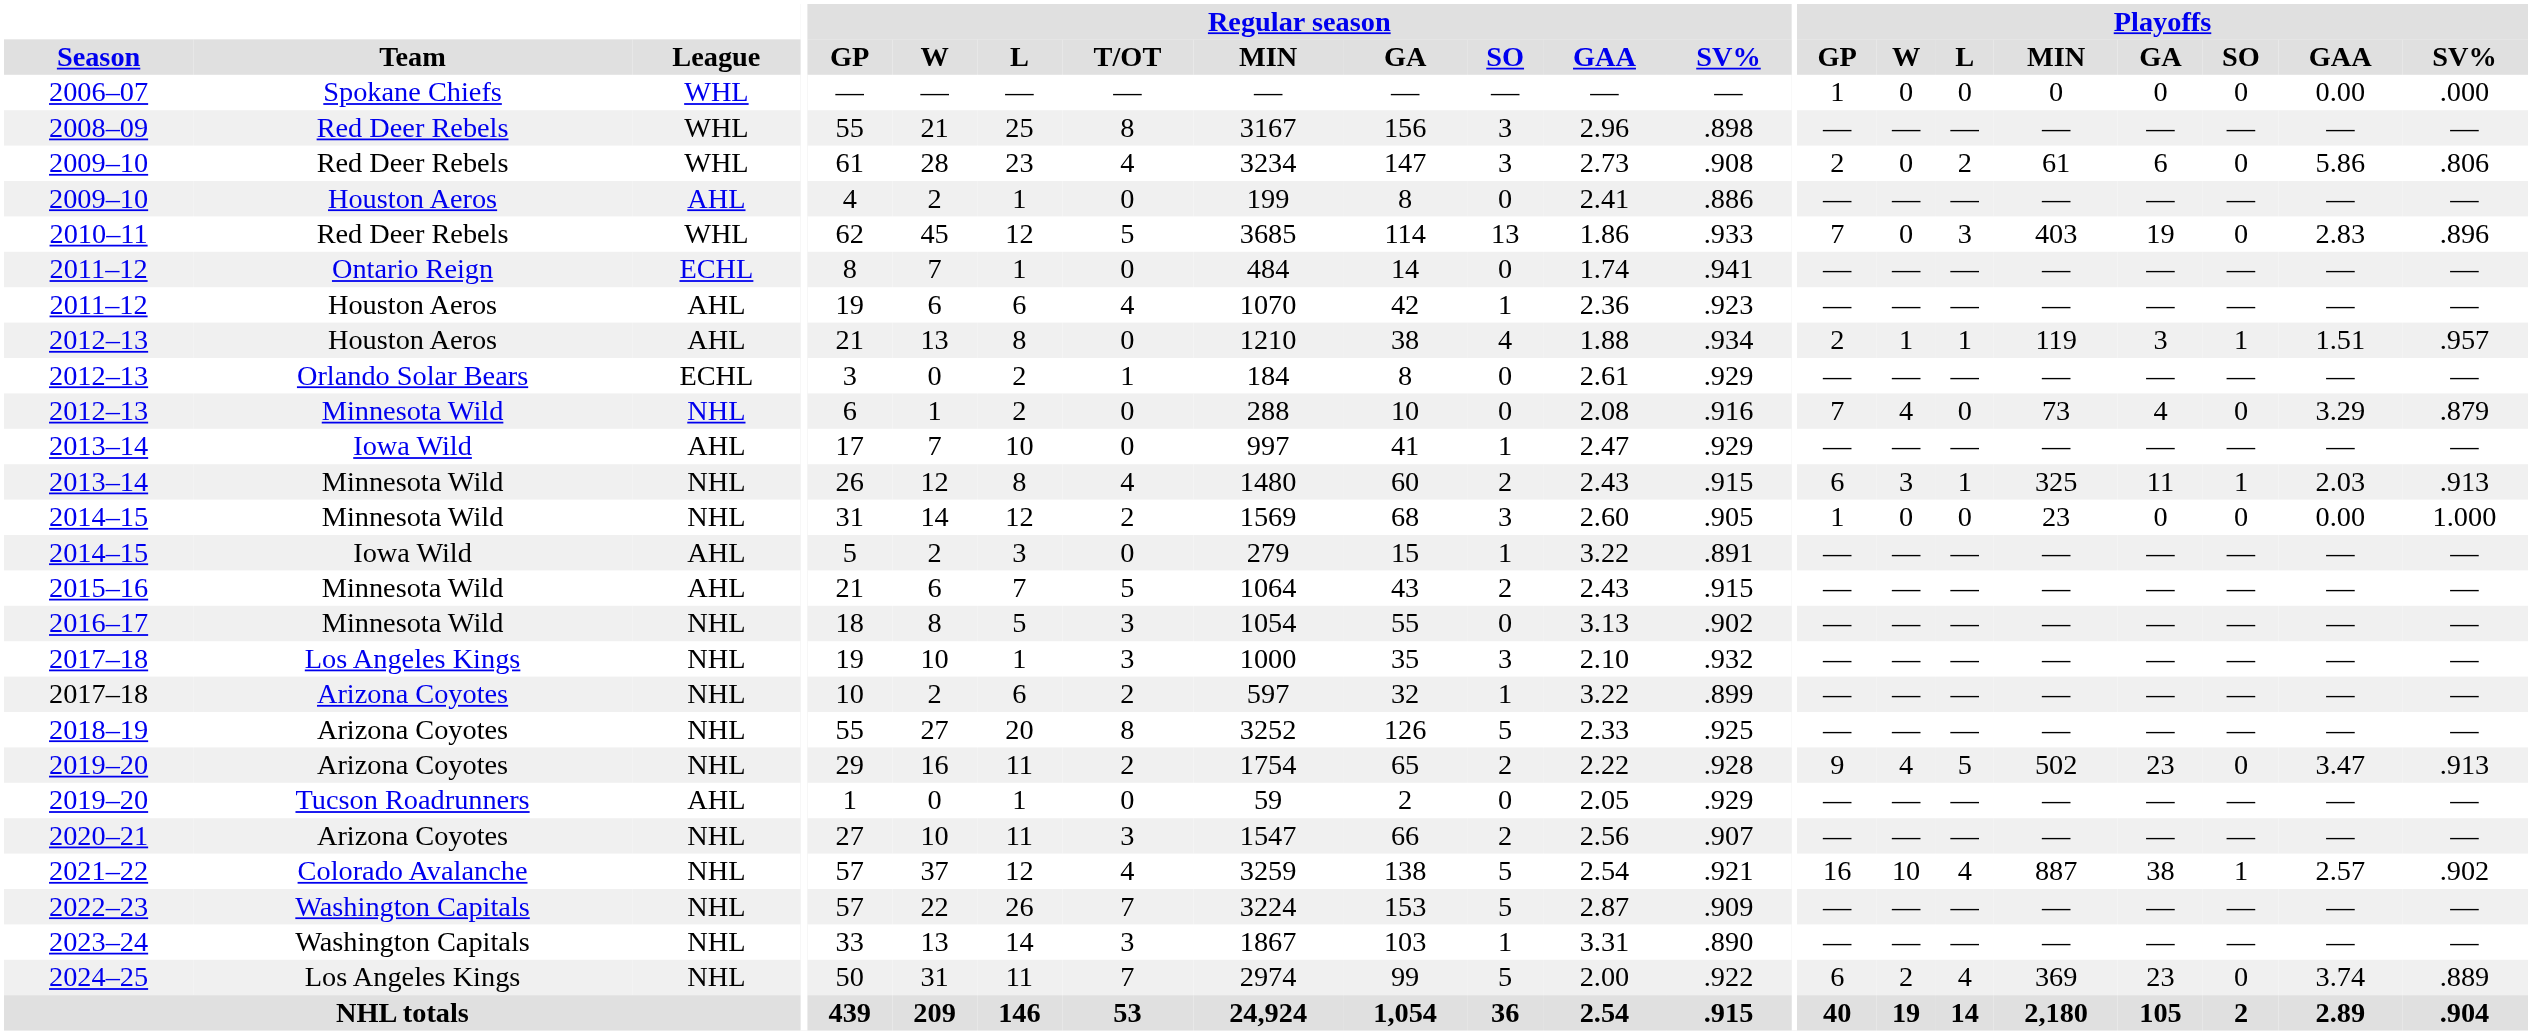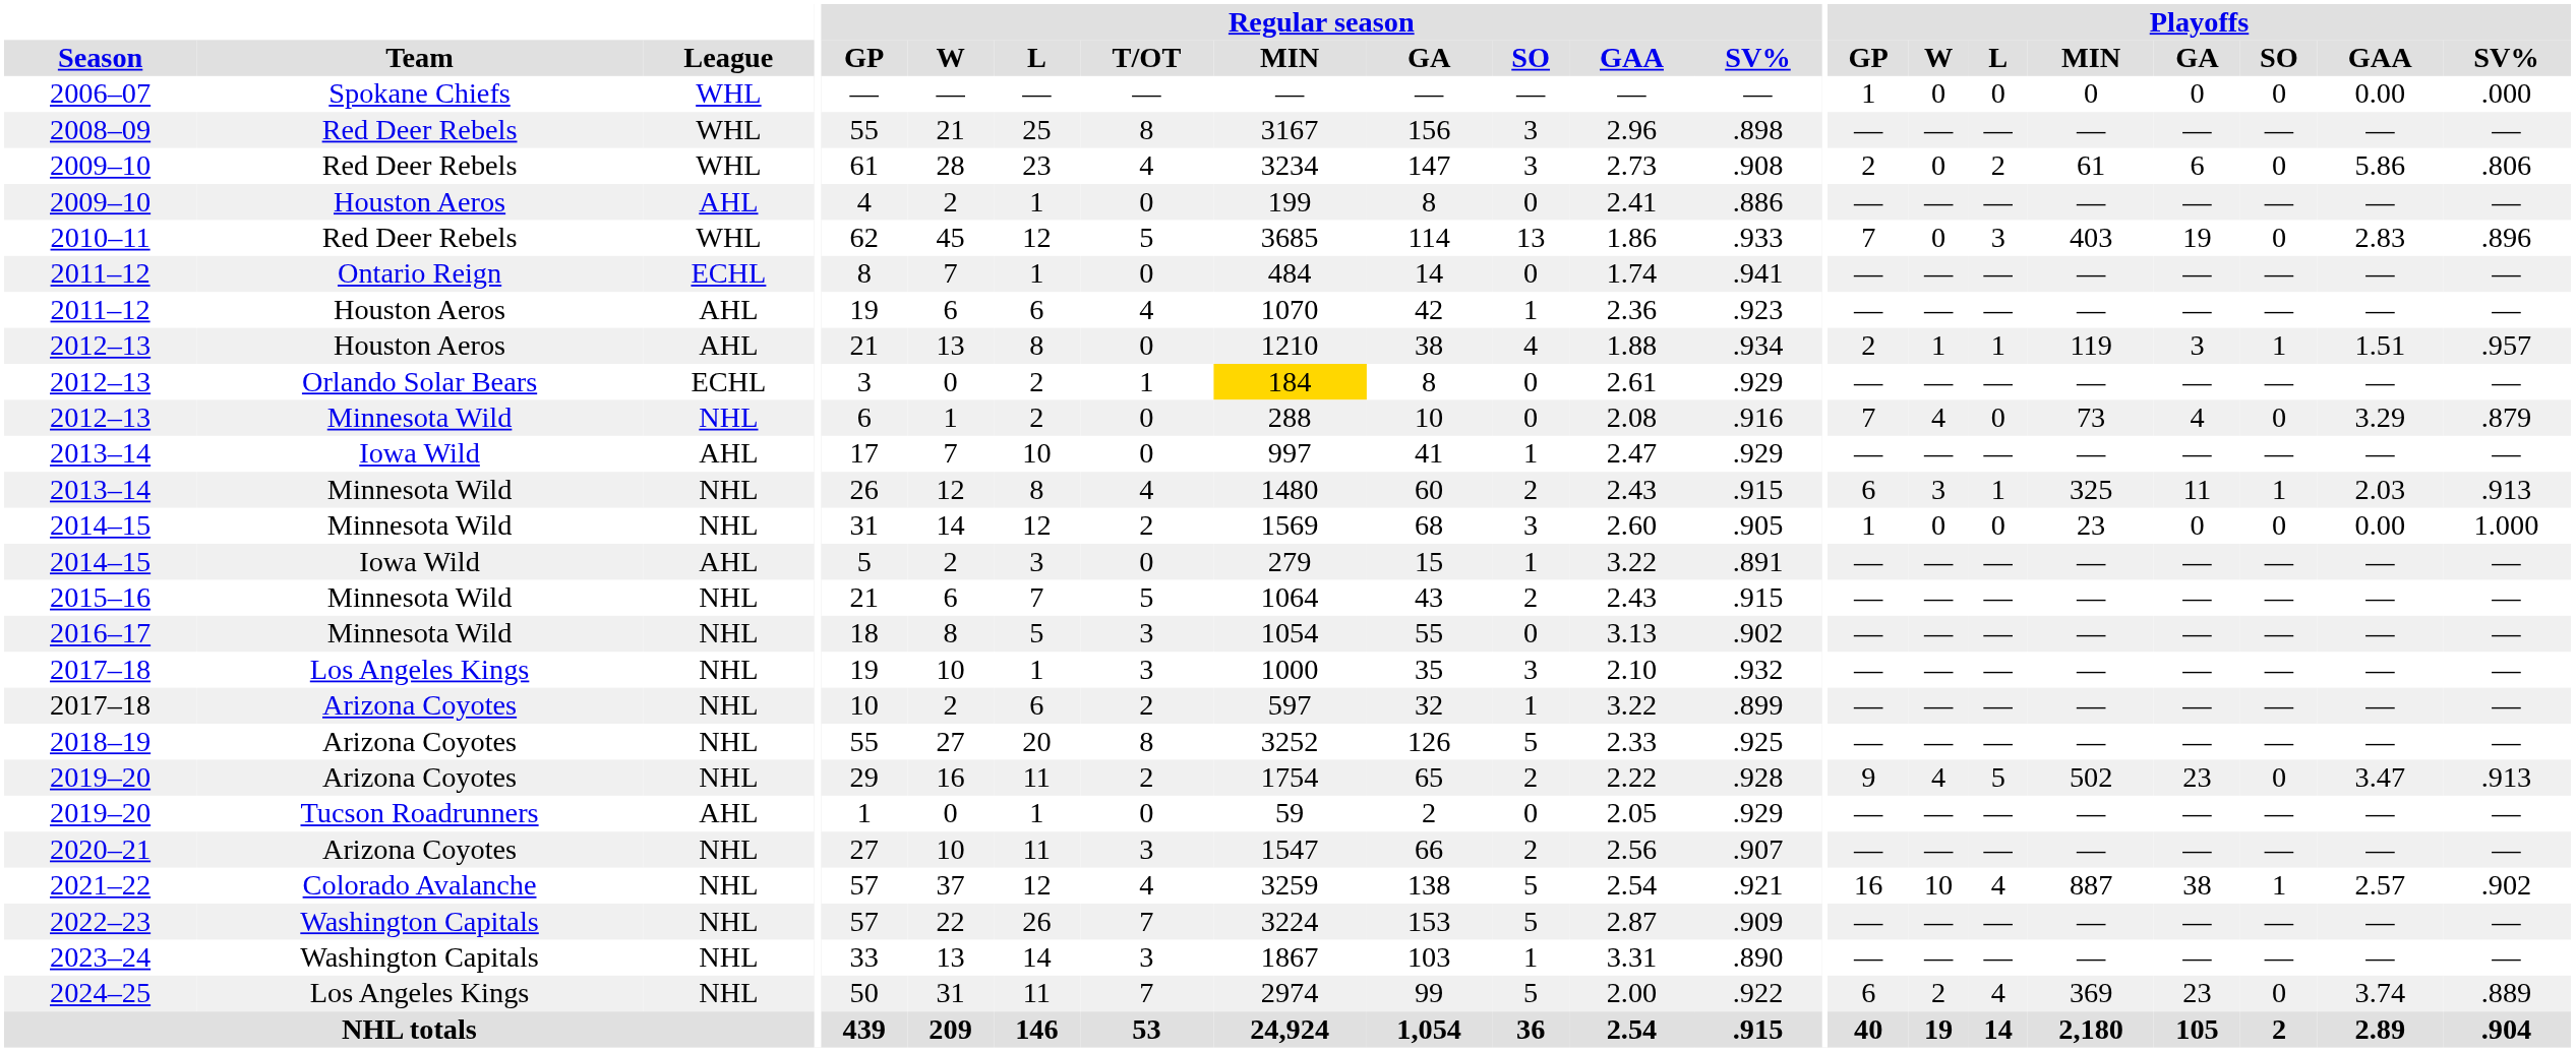2012–13 / Orlando Solar Bears | Regular season / MIN: no background -> gold background
2015–16 | League: AHL -> NHL
